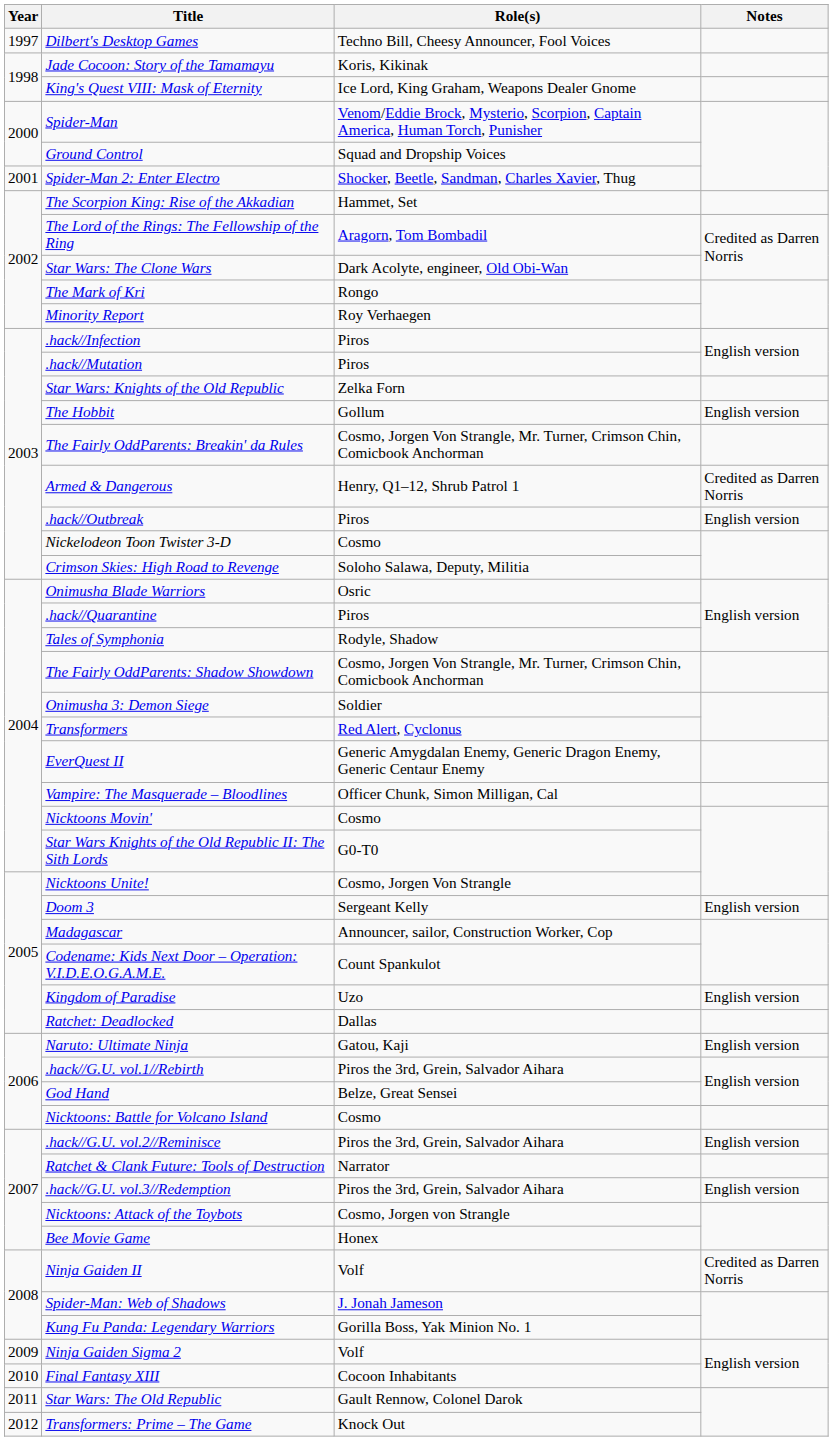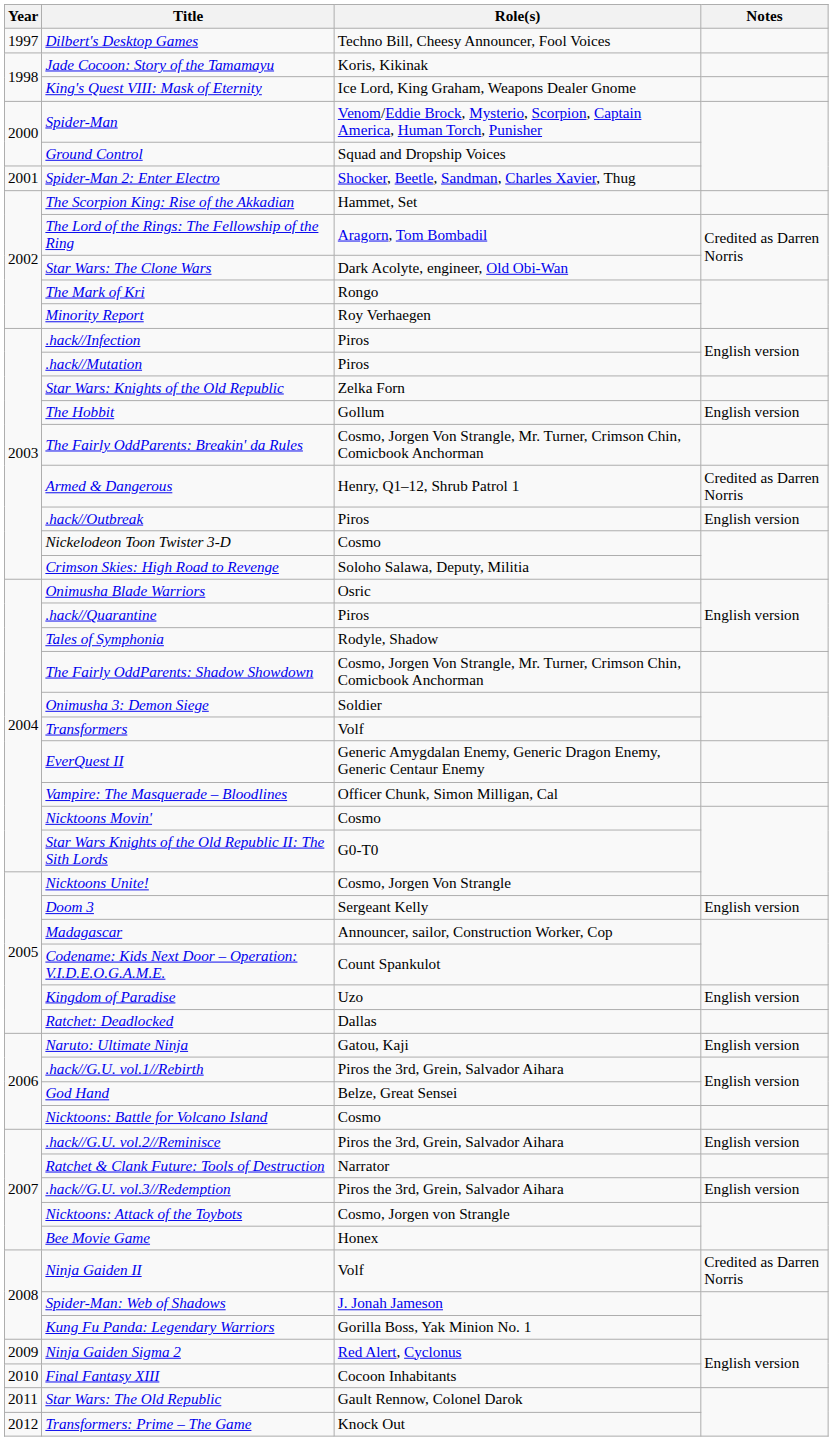Transformers | Role(s): Red Alert, Cyclonus -> Volf
Ninja Gaiden Sigma 2 | Role(s): Volf -> Red Alert, Cyclonus
